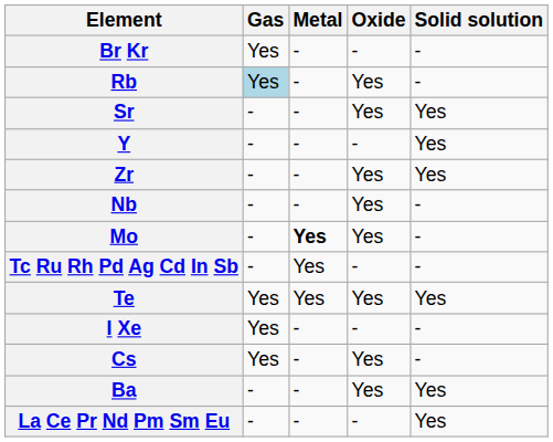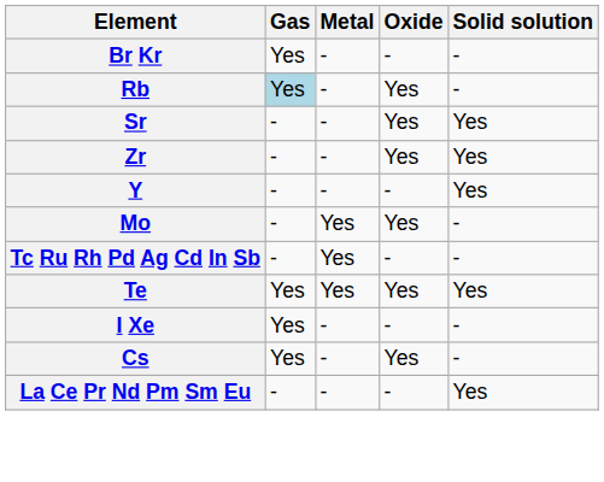rows swapped: Y <-> Zr
- row: Nb | - | - | Yes | -
Mo | Metal: bold -> normal
- row: Ba | - | - | Yes | Yes
